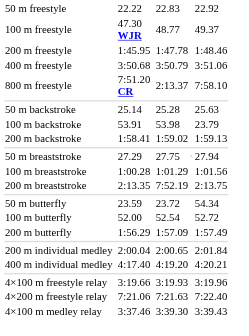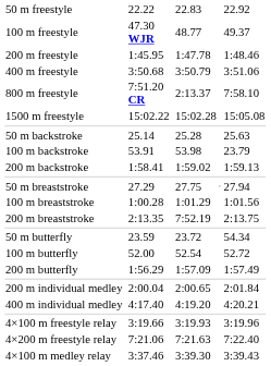+ row: 1500 m freestyle | 15:02.22 | 15:02.28 | 15:05.08
